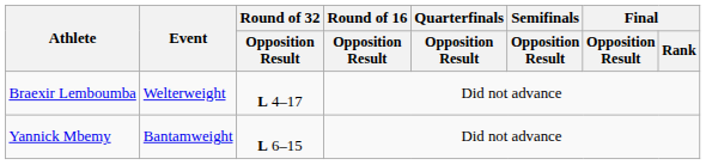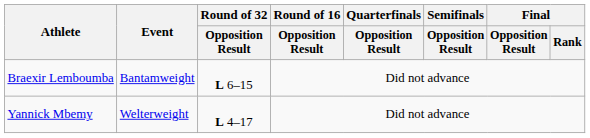Braexir Lemboumba | Event: Welterweight -> Bantamweight
Braexir Lemboumba | Round of 32 / Opposition Result: L 4–17 -> L 6–15
Yannick Mbemy | Event: Bantamweight -> Welterweight
Yannick Mbemy | Round of 32 / Opposition Result: L 6–15 -> L 4–17
